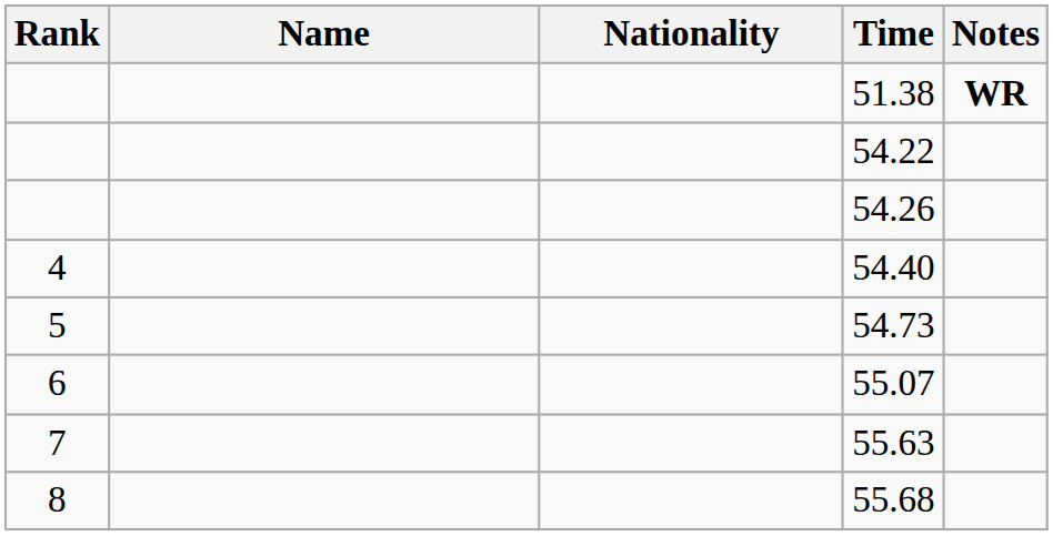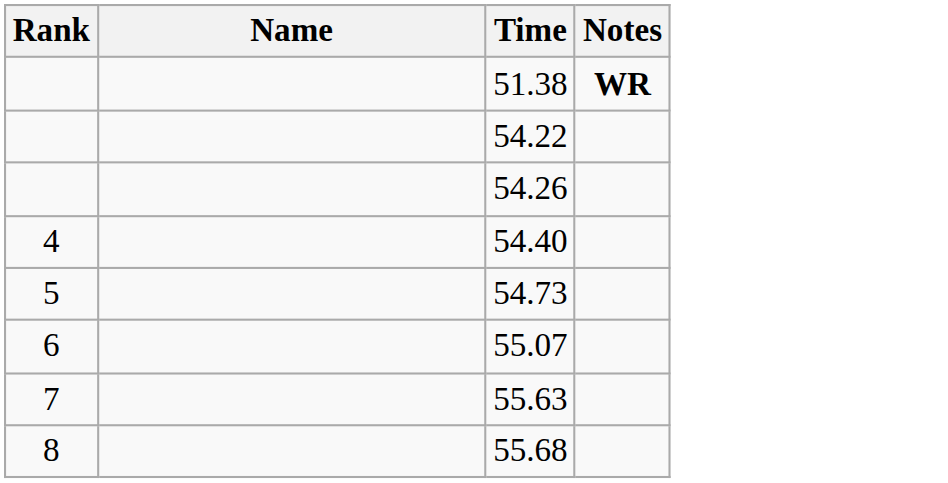- column: Nationality
